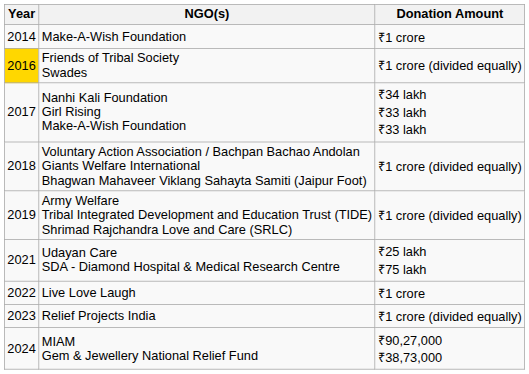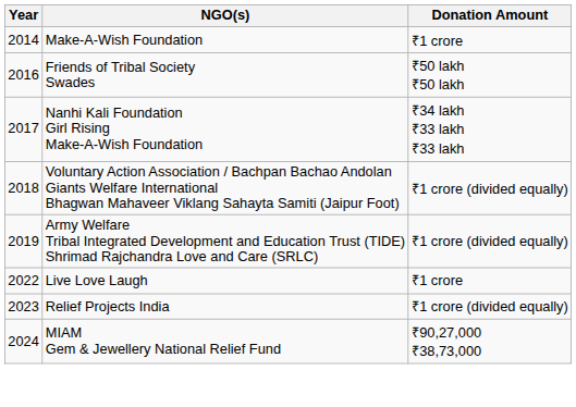Friends of Tribal Society Swades | Year: gold background -> no background
Friends of Tribal Society Swades | Donation Amount: ₹1 crore (divided equally) -> ₹50 lakh ₹50 lakh
- row: 2021 | Udayan Care SDA - Diamond Hospital & Medical Research Centre | ₹25 lakh ₹75 lakh
